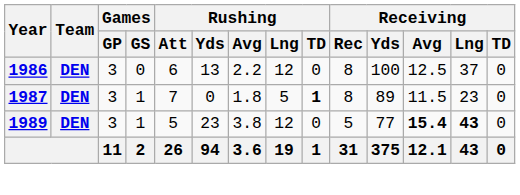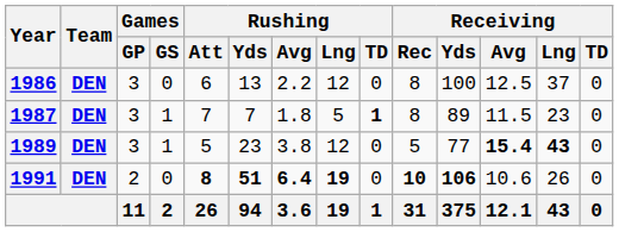1987 | Rushing / Yds: 0 -> 7
+ row: 1991 | DEN | 2 | 0 | 8 | 51 | 6.4 | 19 | 0 | 10 | 106 | 10.6 | 26 | 0
